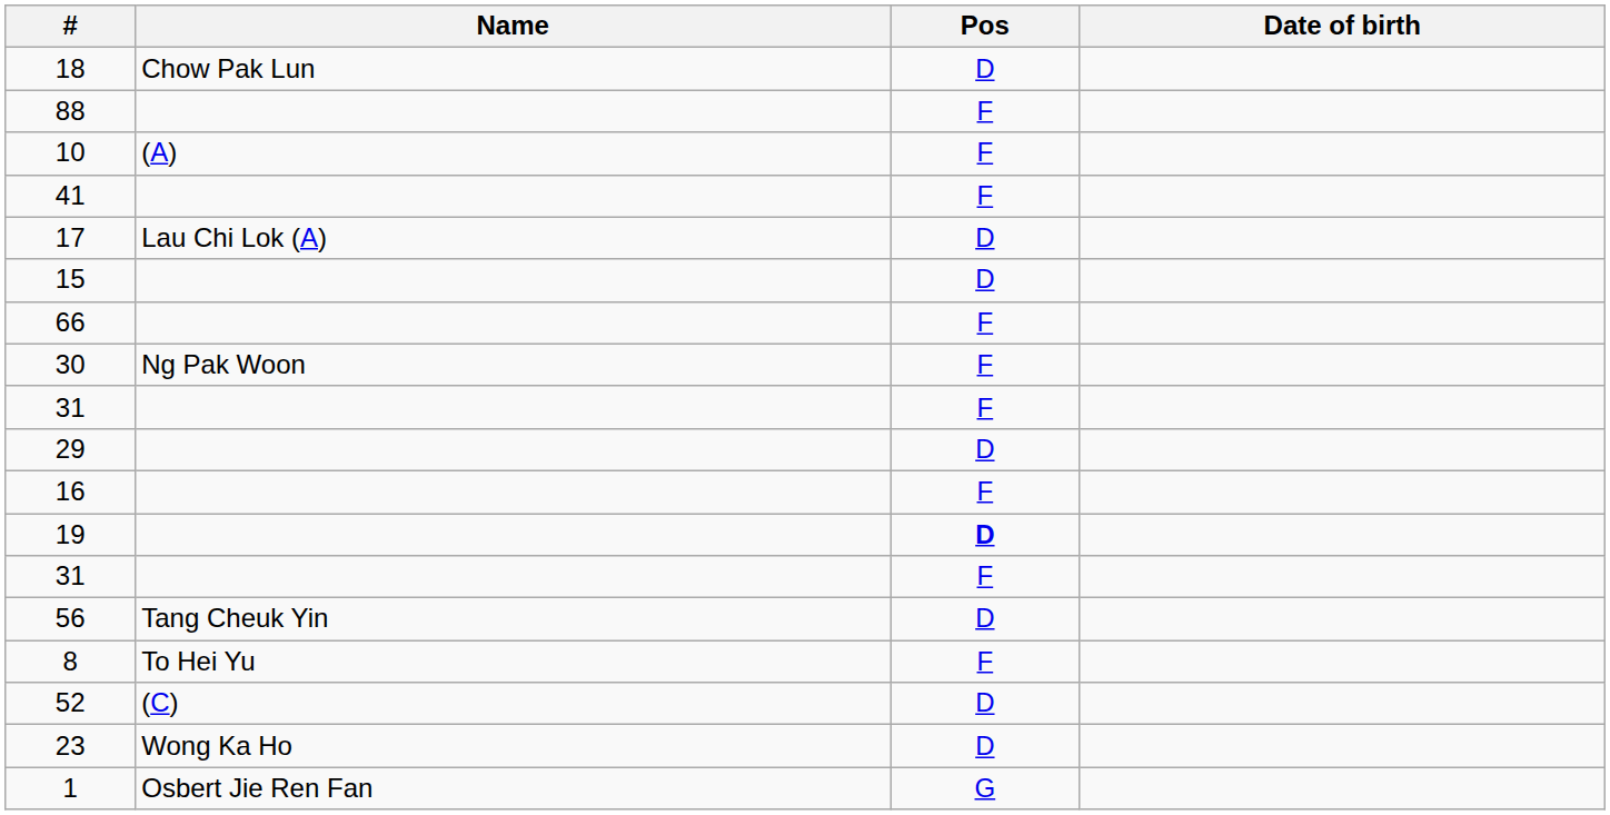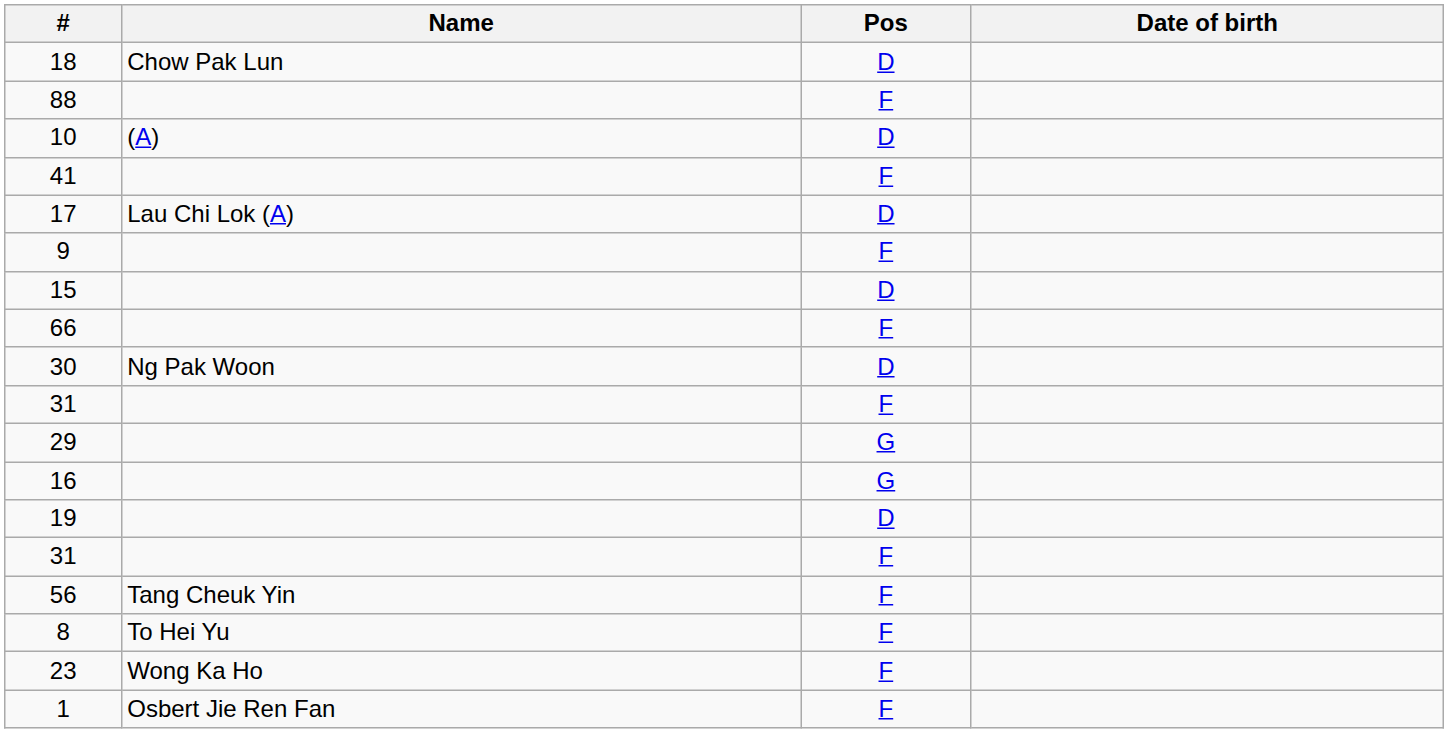10 | Pos: F -> D
+ row: 9 | F
30 | Pos: F -> D
29 | Pos: D -> G
16 | Pos: F -> G
19 | Pos: bold -> normal
56 | Pos: D -> F
- row: 52 | (C) | D
23 | Pos: D -> F
1 | Pos: G -> F
